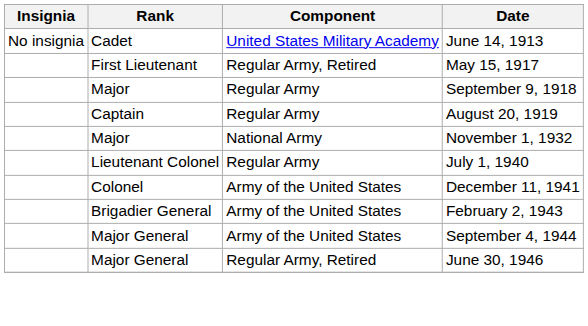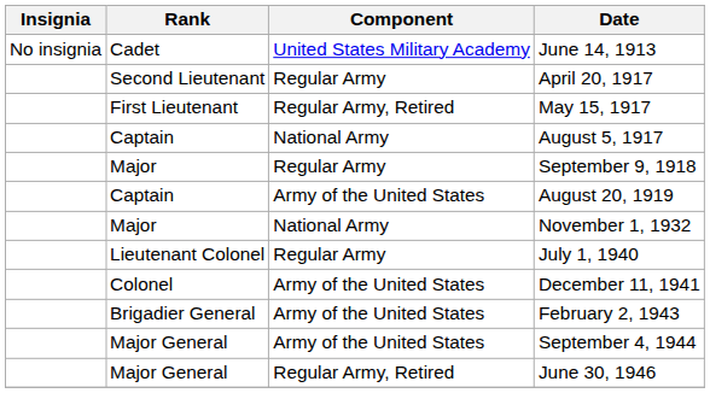+ row: Second Lieutenant | Regular Army | April 20, 1917
+ row: Captain | National Army | August 5, 1917
August 20, 1919 | Component: Regular Army -> Army of the United States
